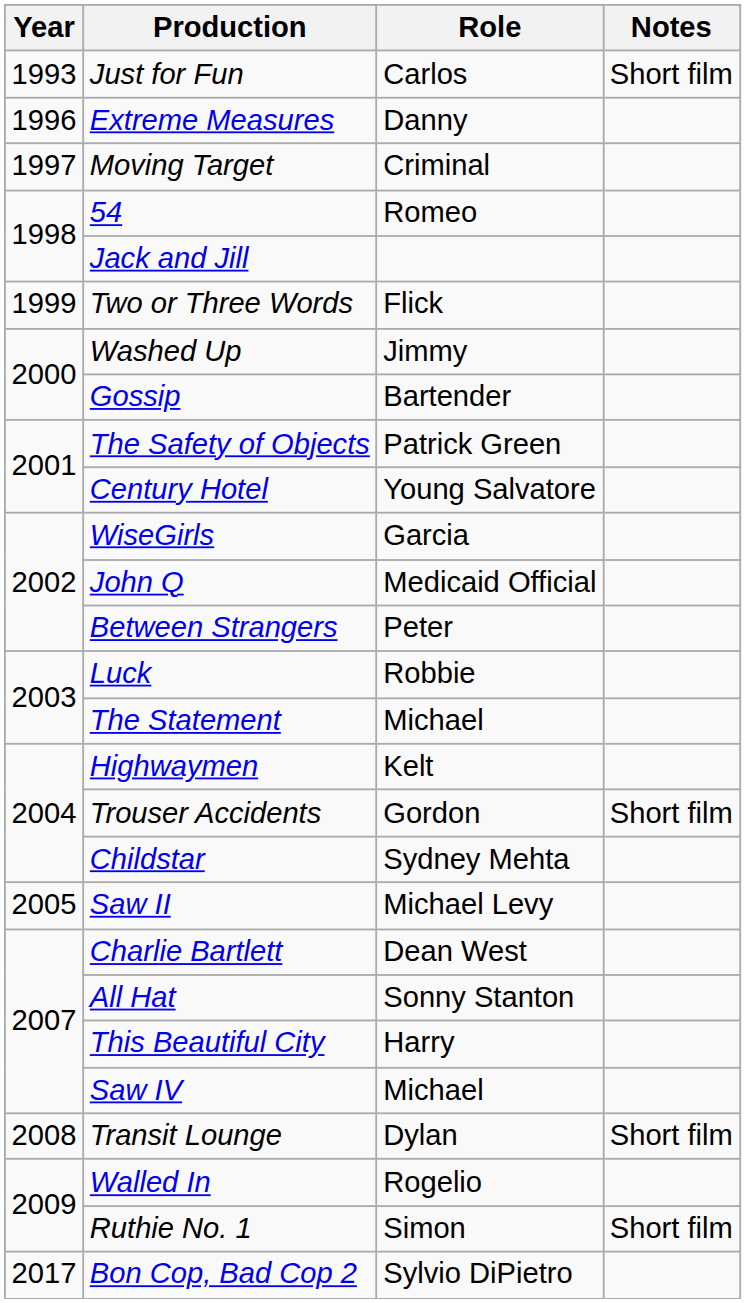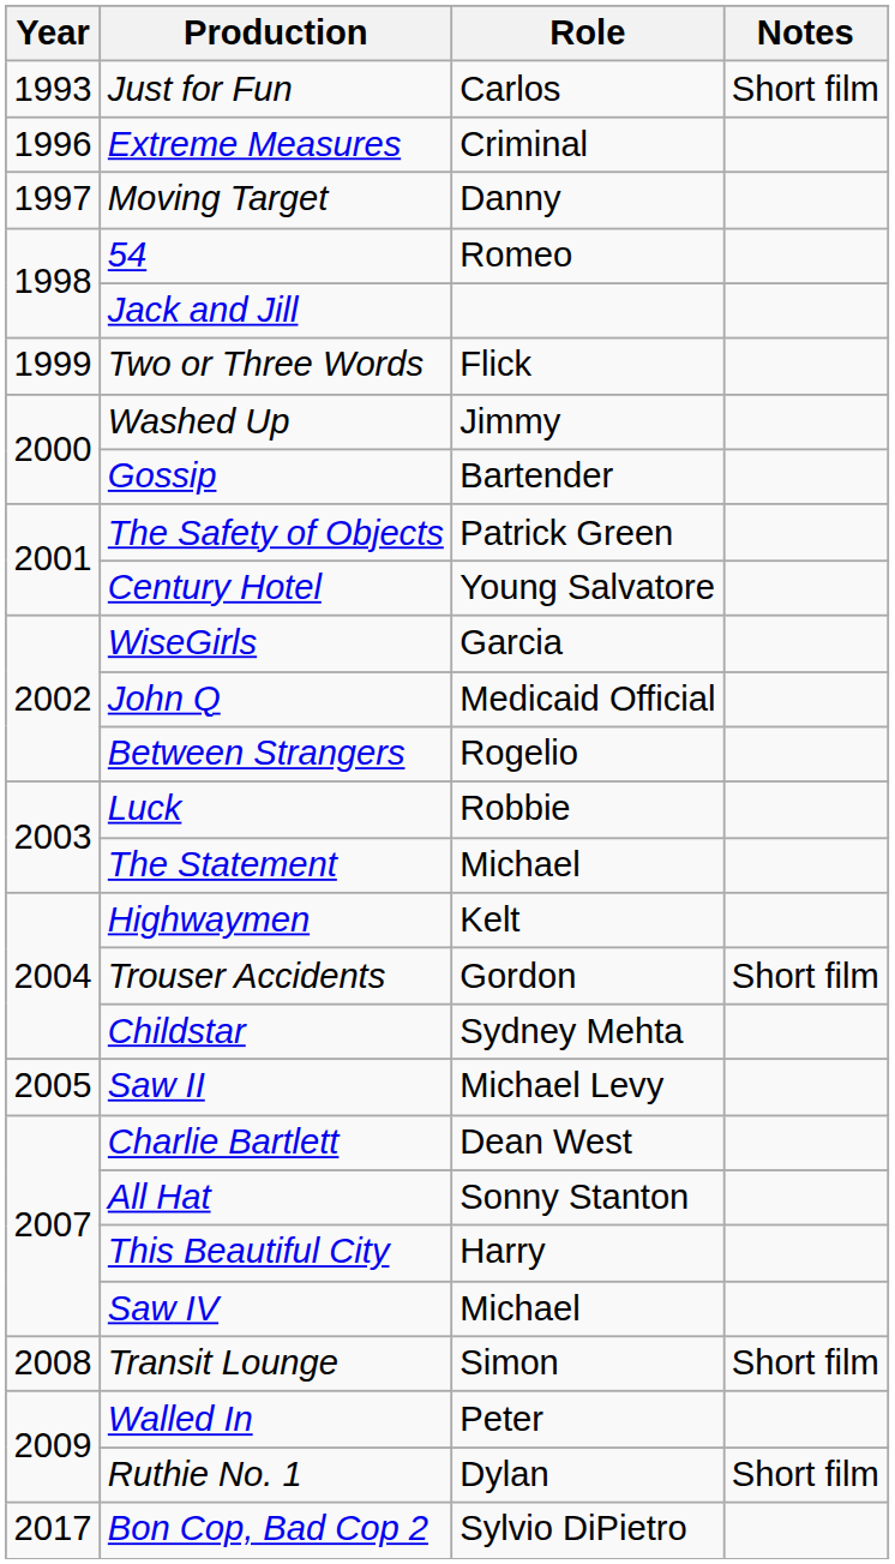Extreme Measures | Role: Danny -> Criminal
Moving Target | Role: Criminal -> Danny
Between Strangers | Role: Peter -> Rogelio
Transit Lounge | Role: Dylan -> Simon
Walled In | Role: Rogelio -> Peter
Ruthie No. 1 | Role: Simon -> Dylan
